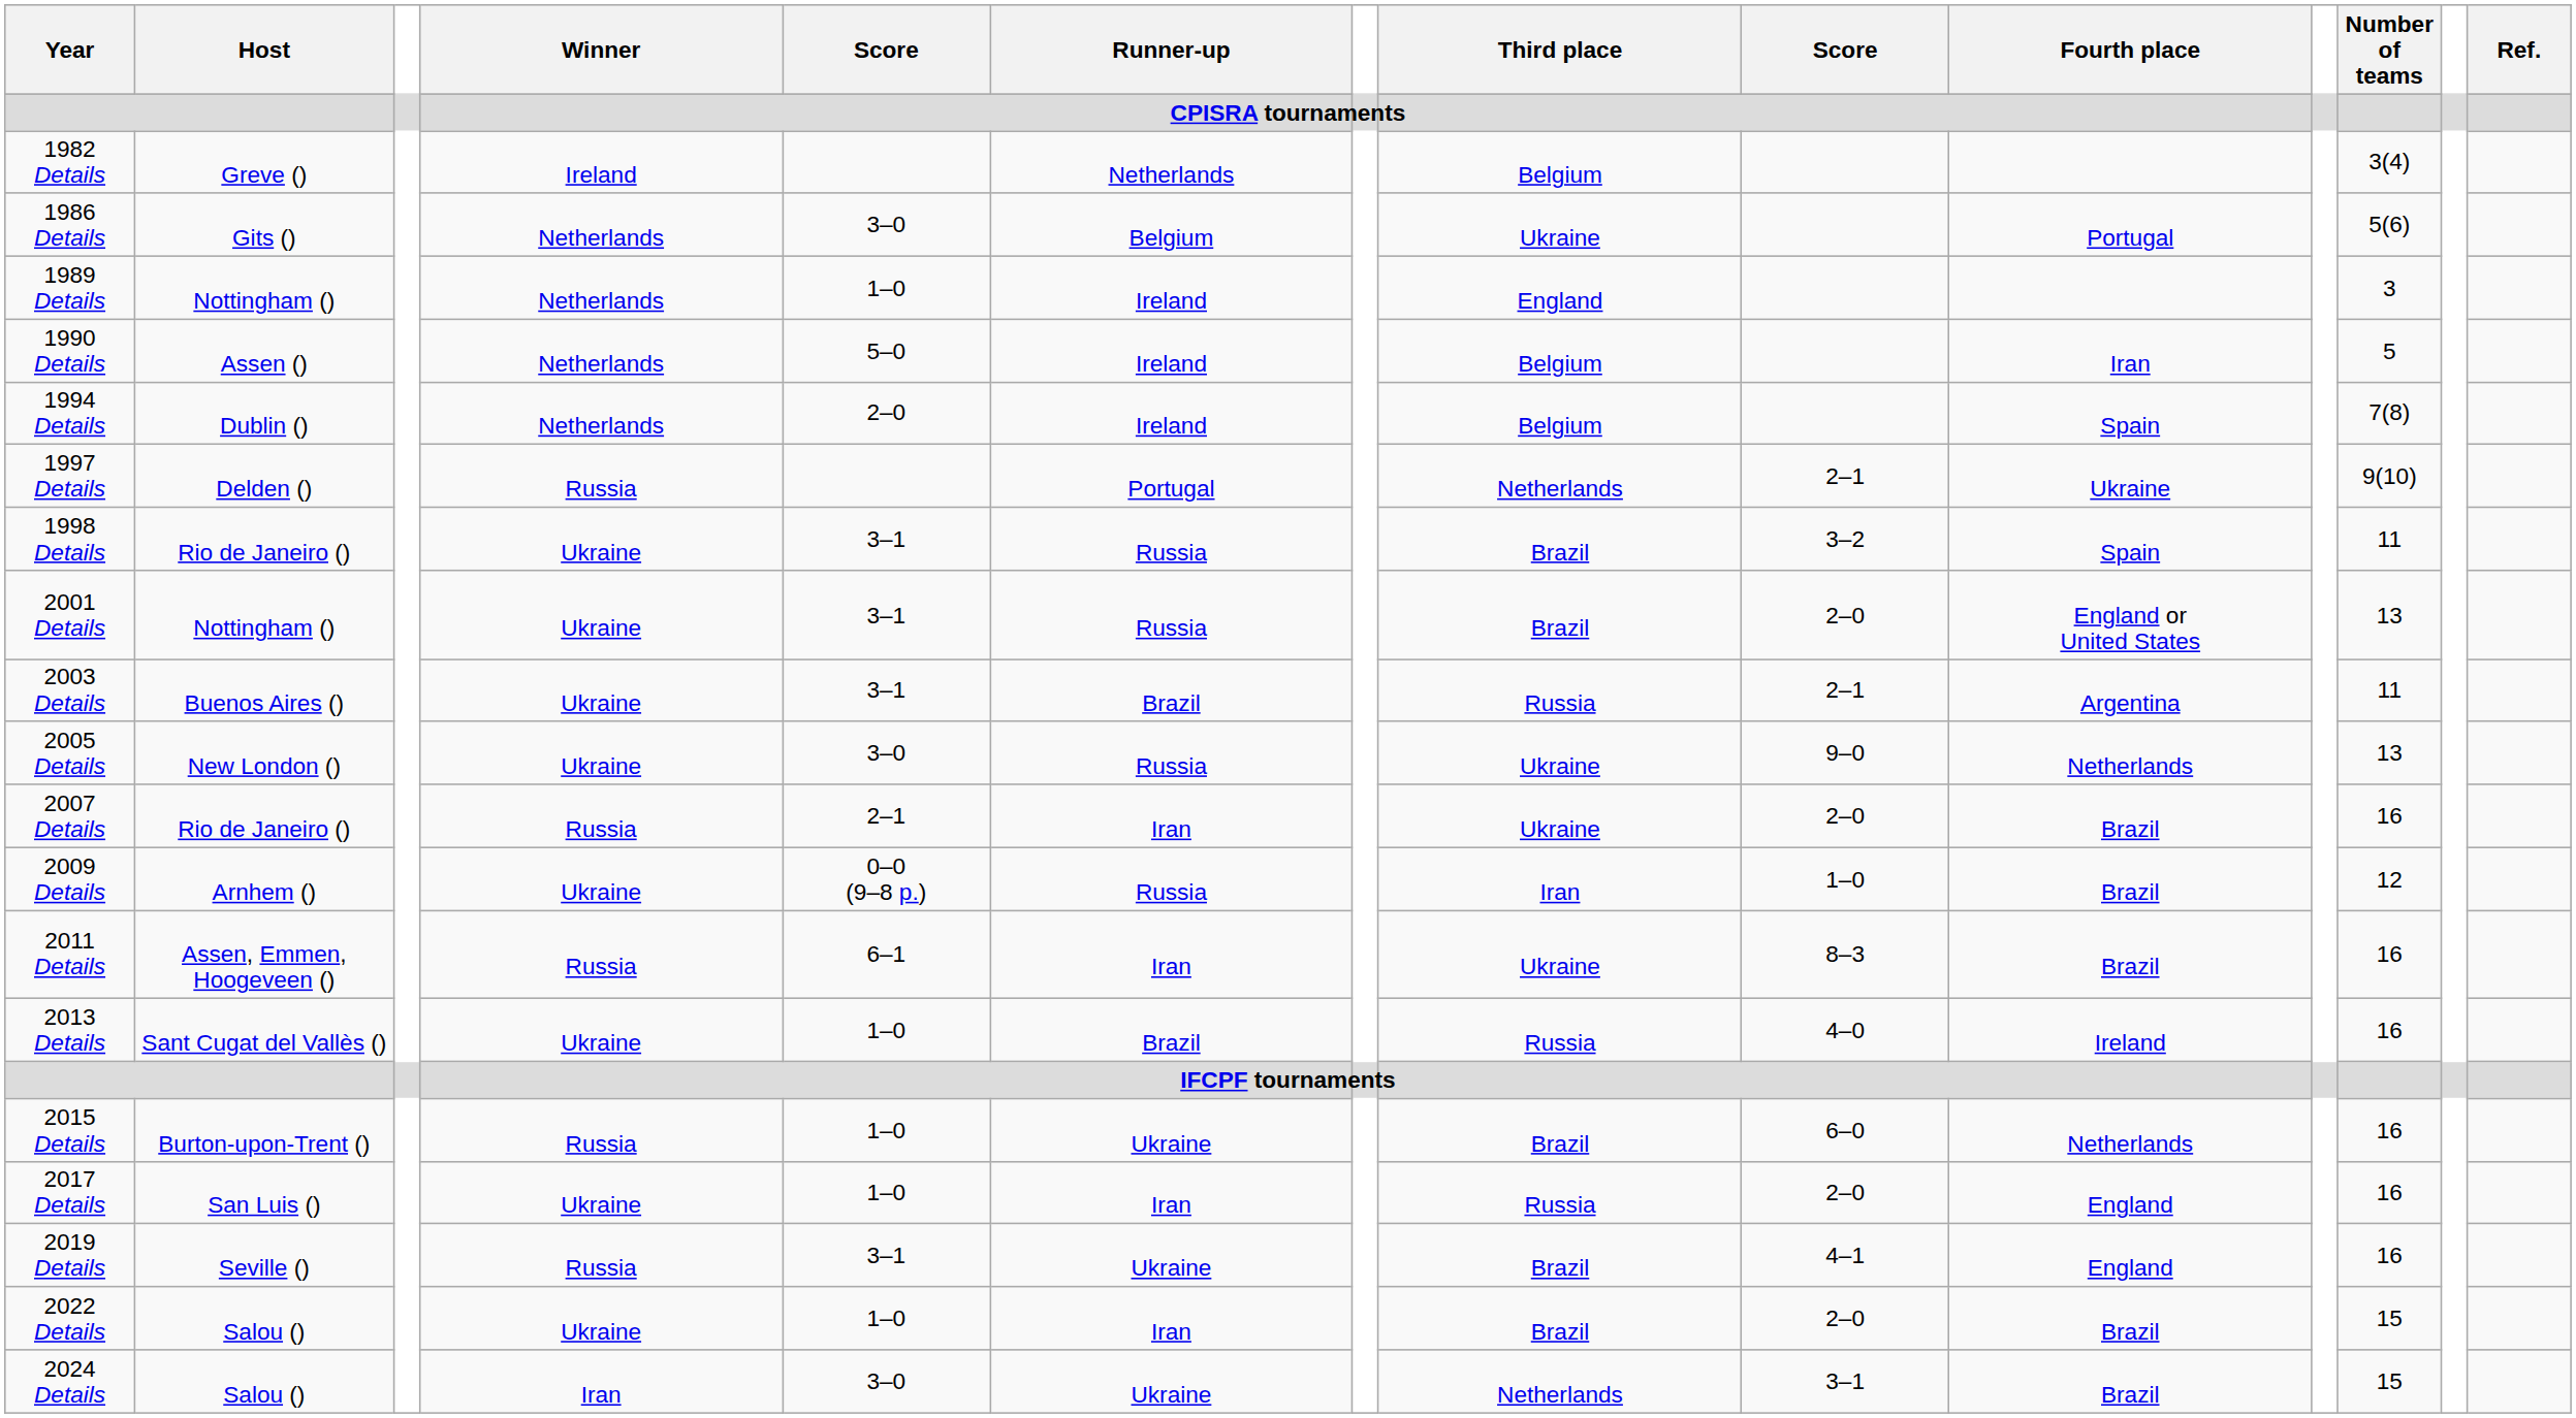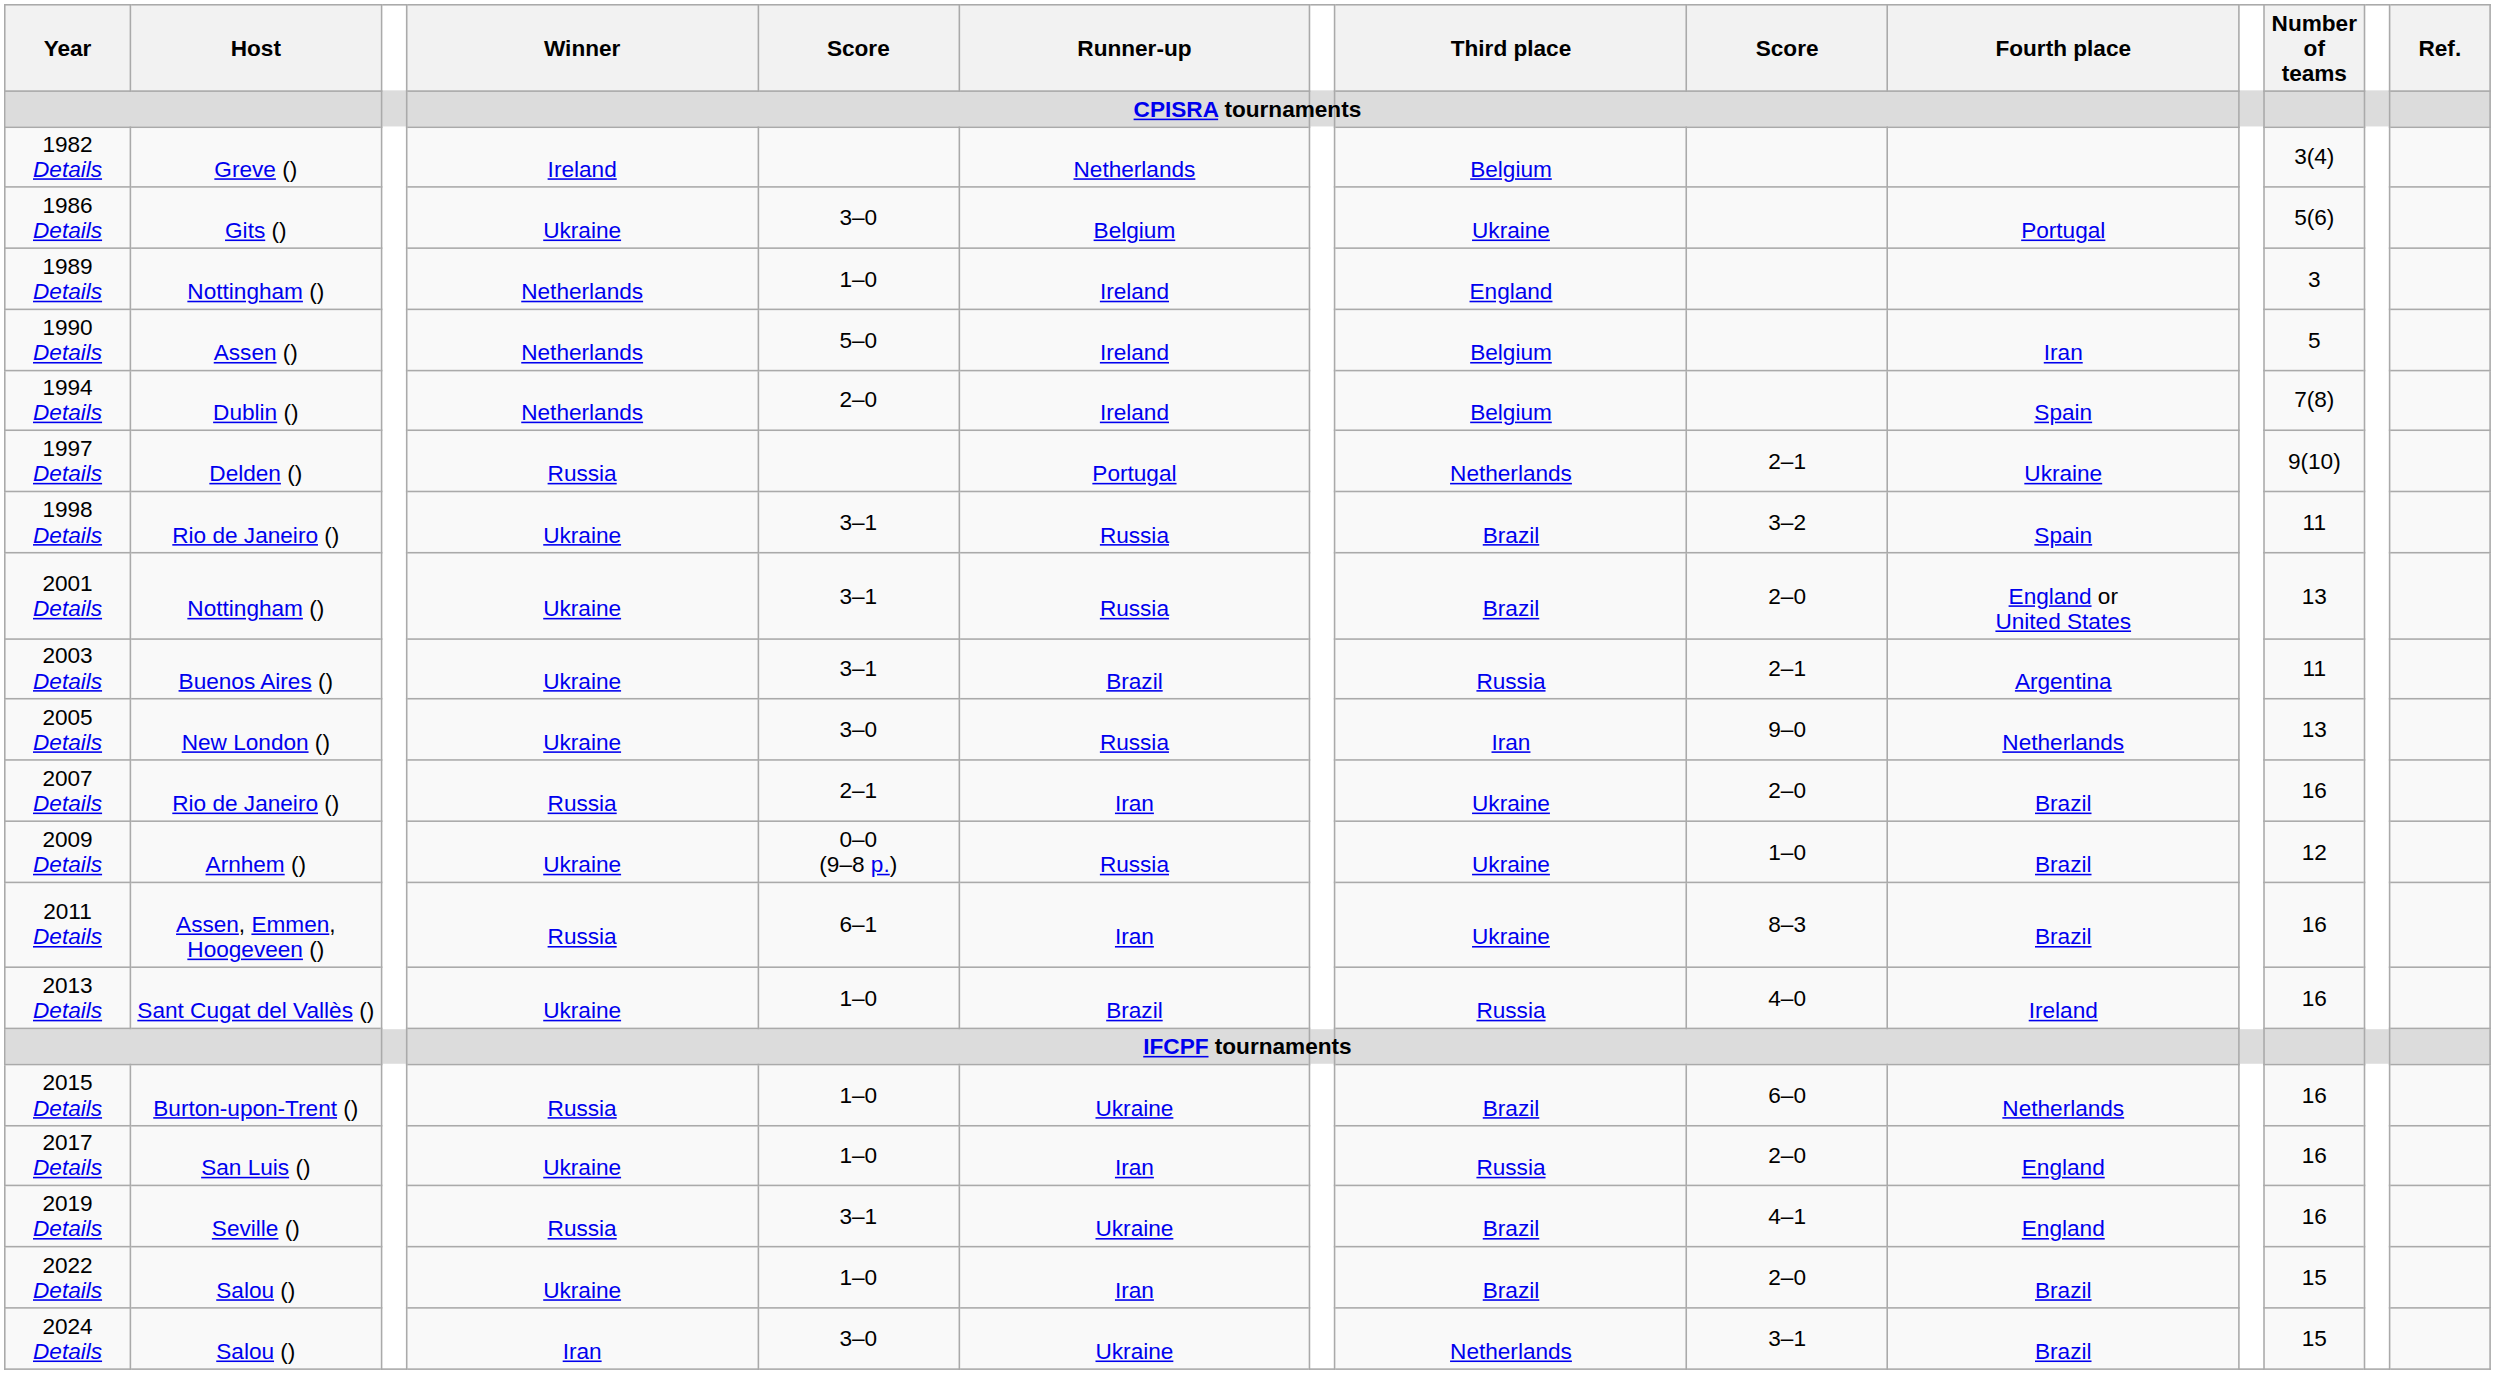1986 Details | Winner: Netherlands -> Ukraine
2005 Details | Third place: Ukraine -> Iran
2009 Details | Third place: Iran -> Ukraine
